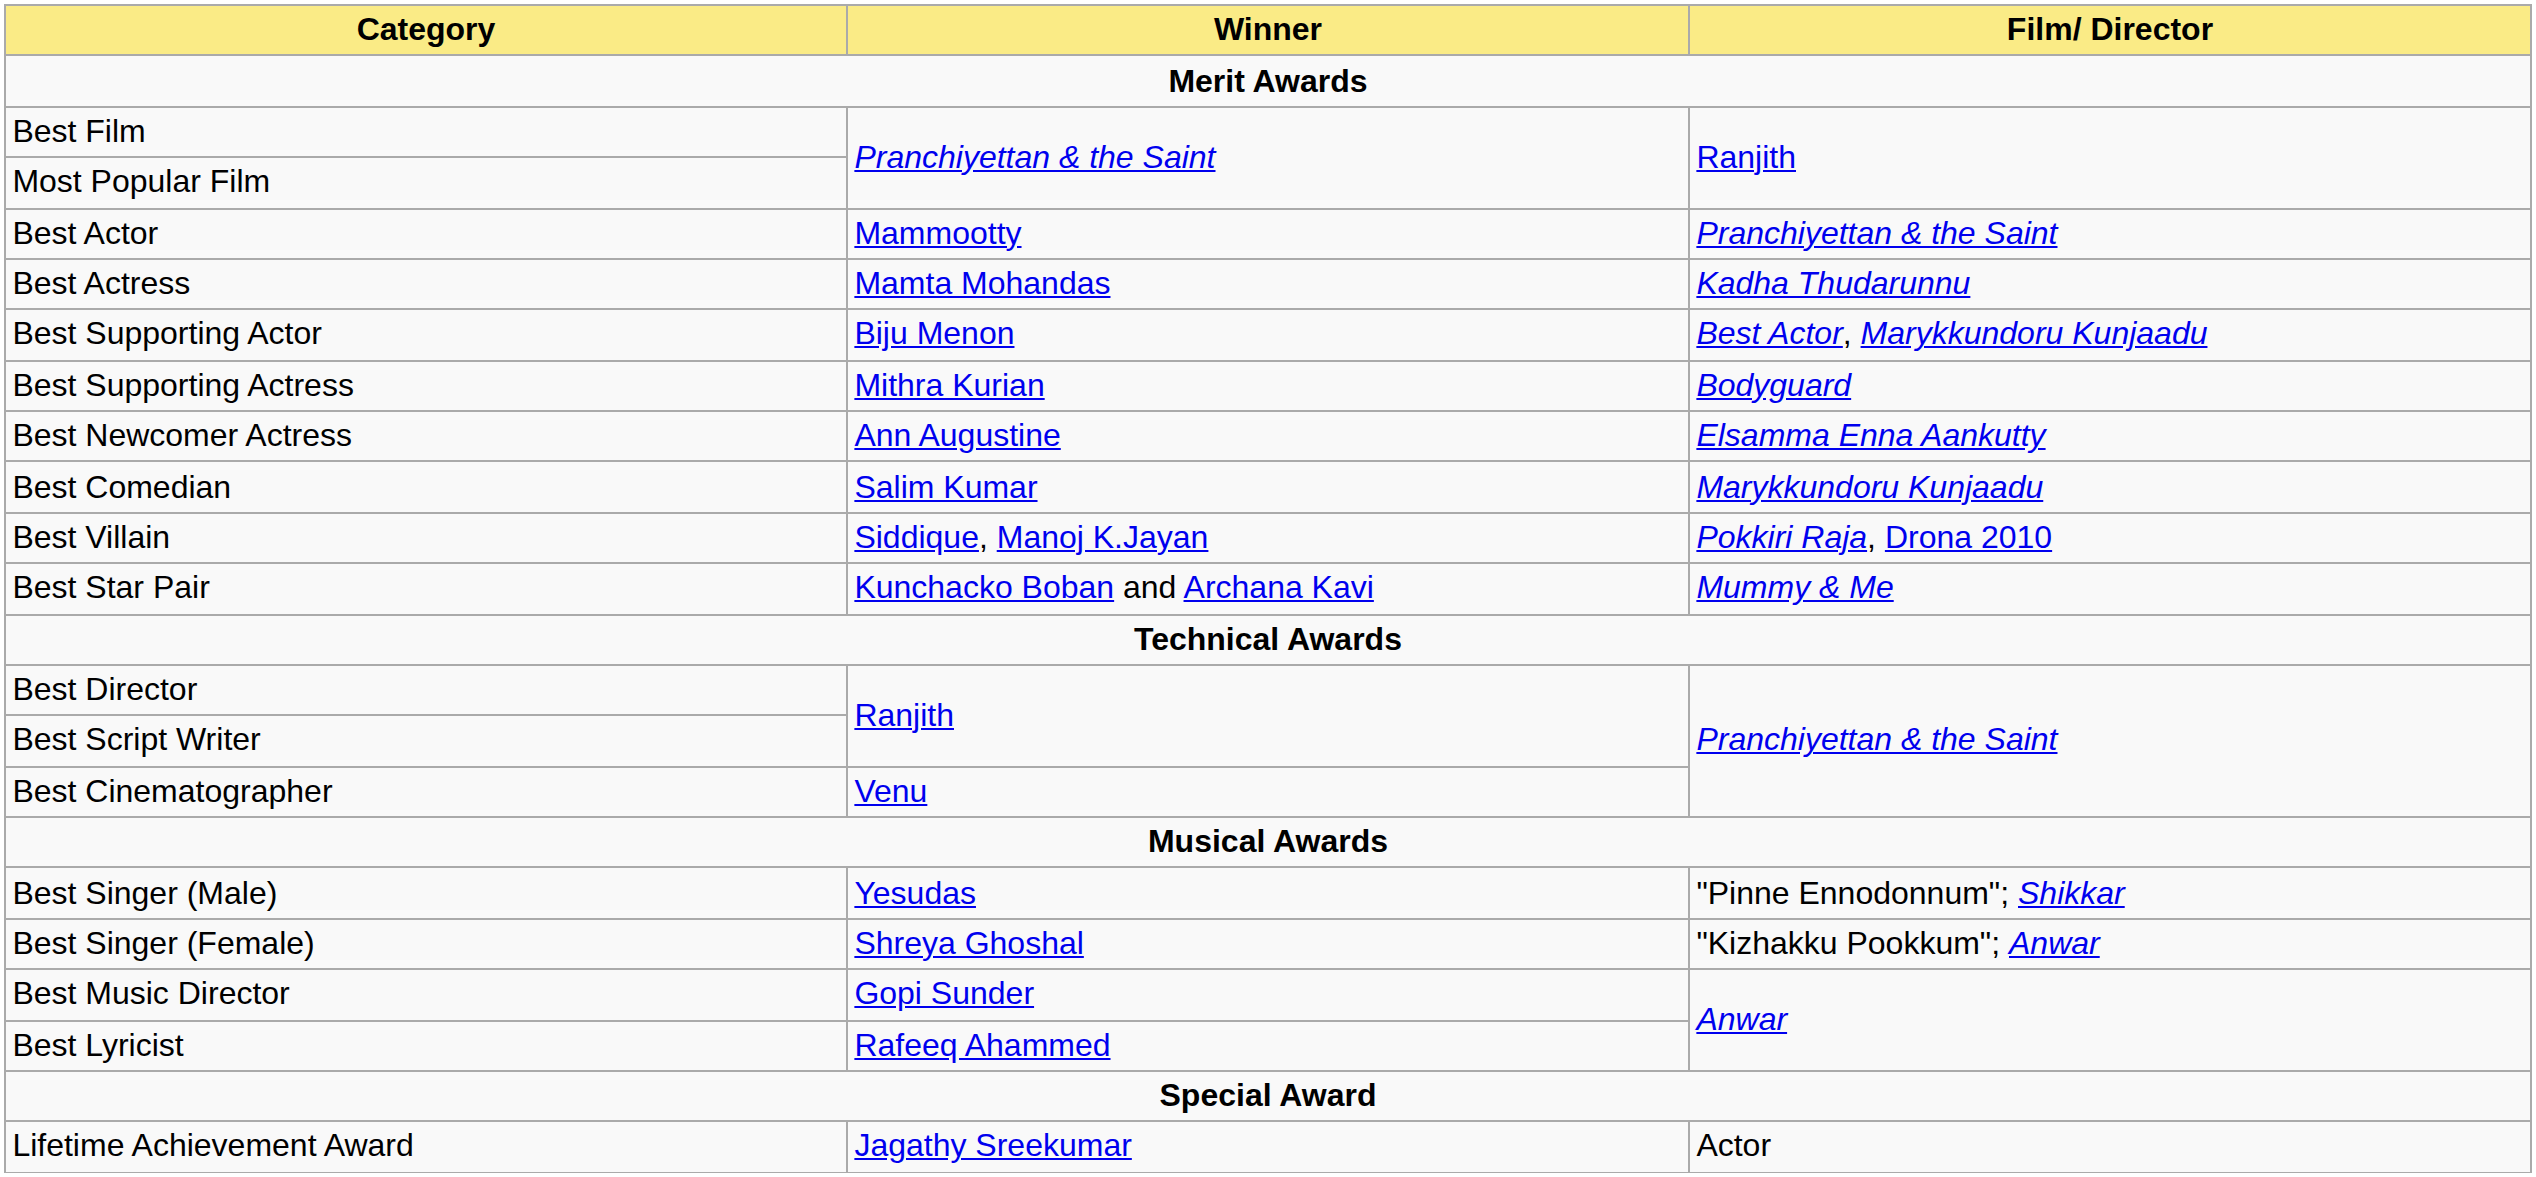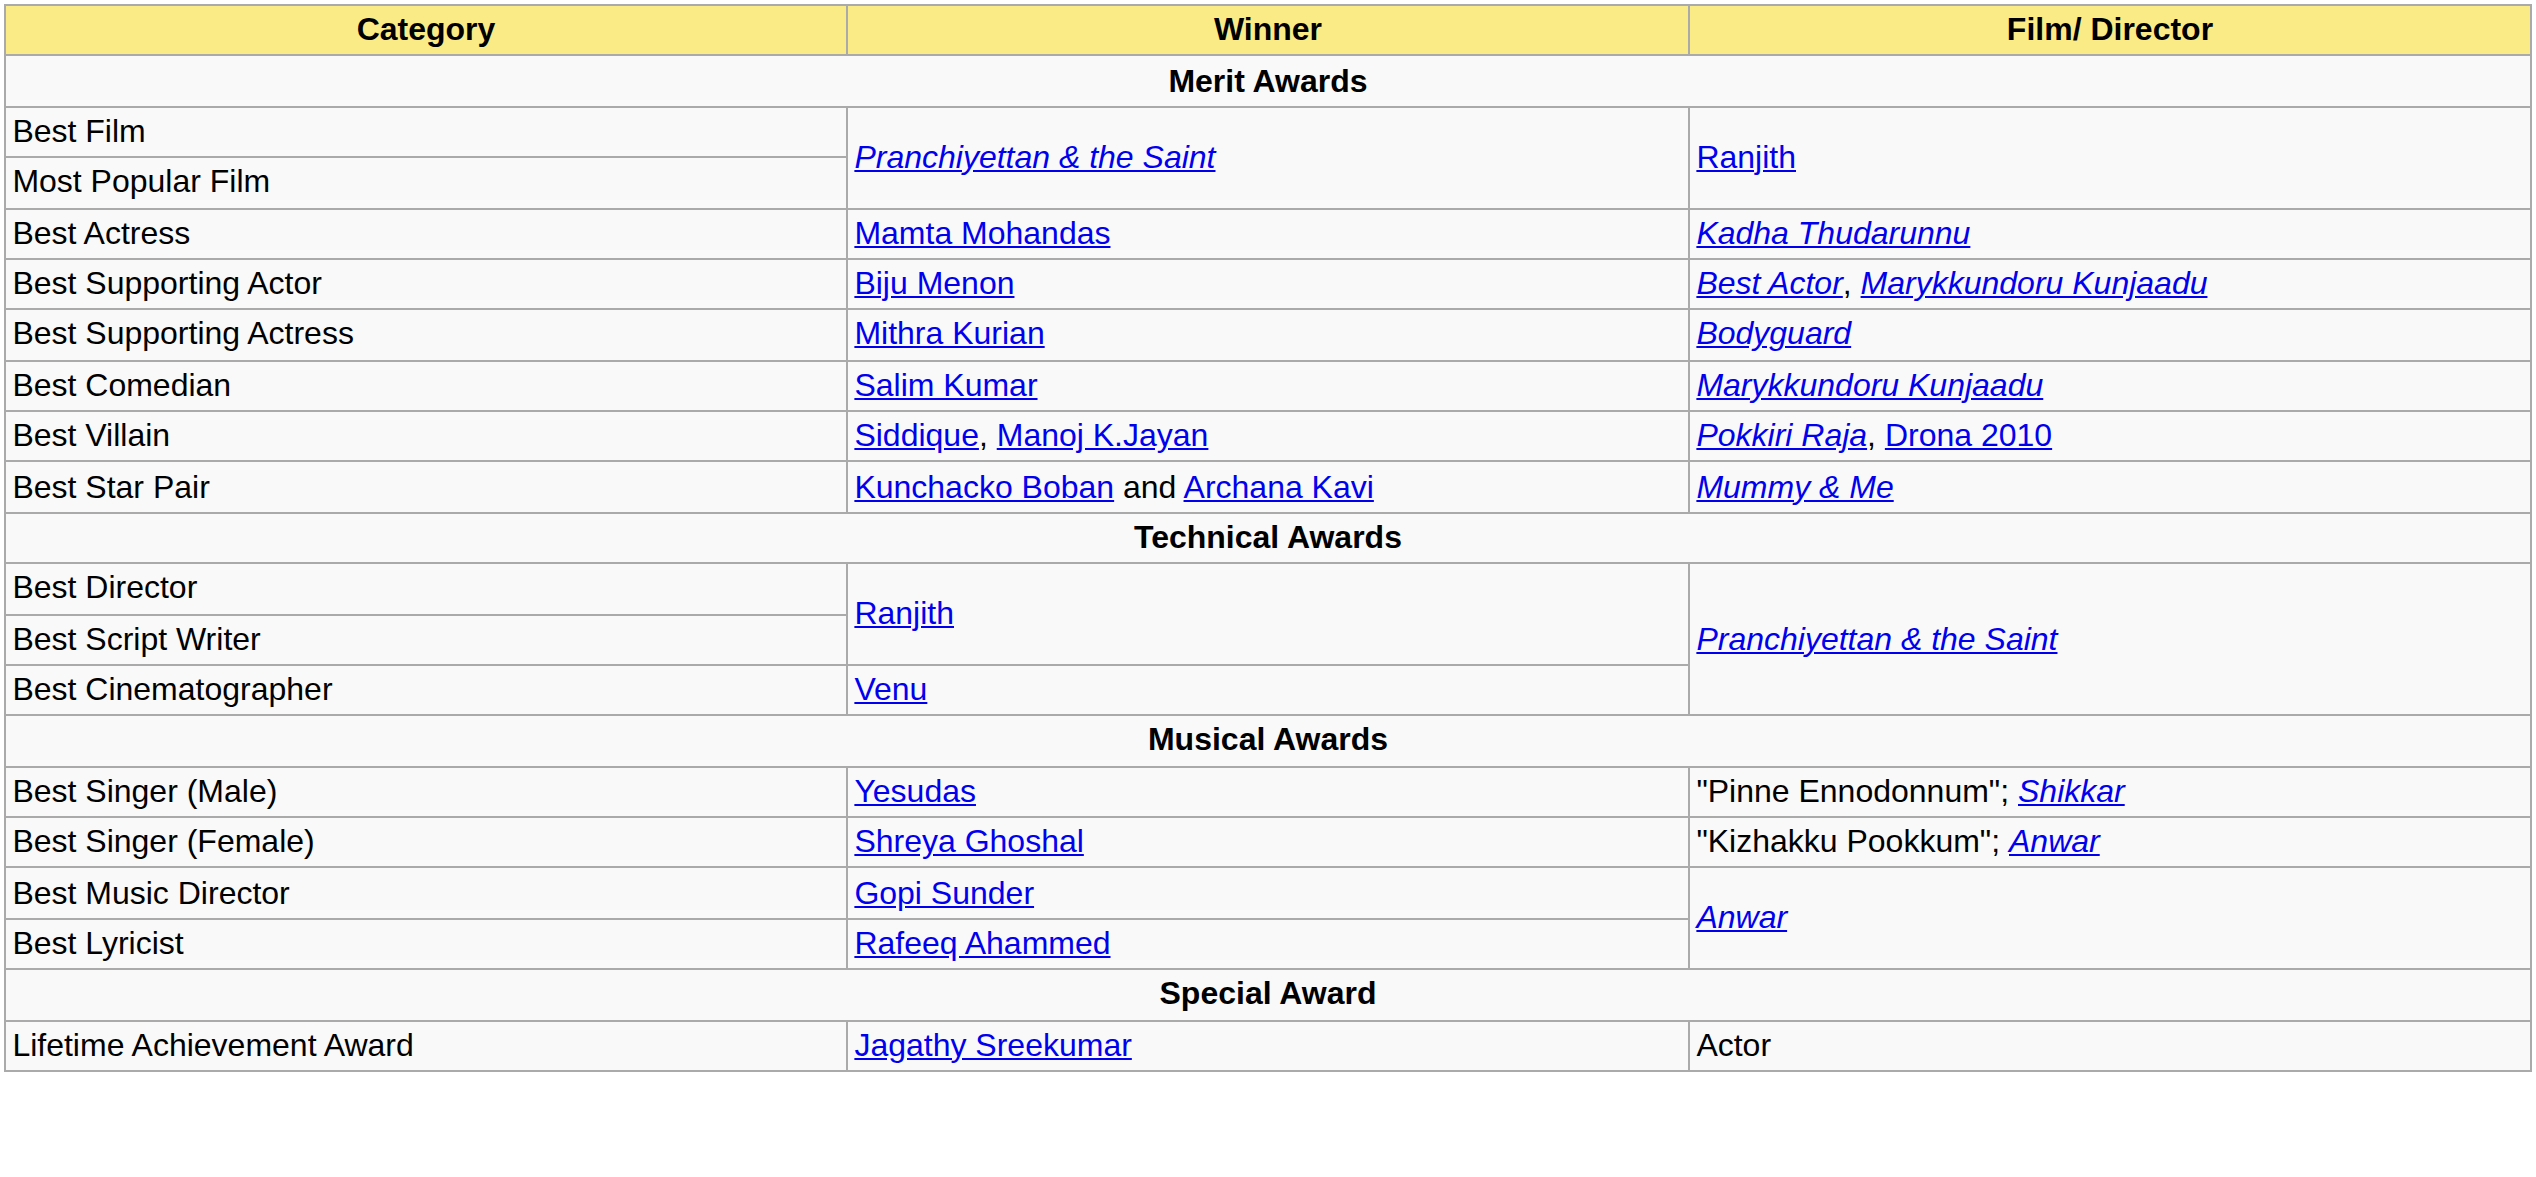- row: Best Actor | Mammootty | Pranchiyettan & the Saint
- row: Best Newcomer Actress | Ann Augustine | Elsamma Enna Aankutty
